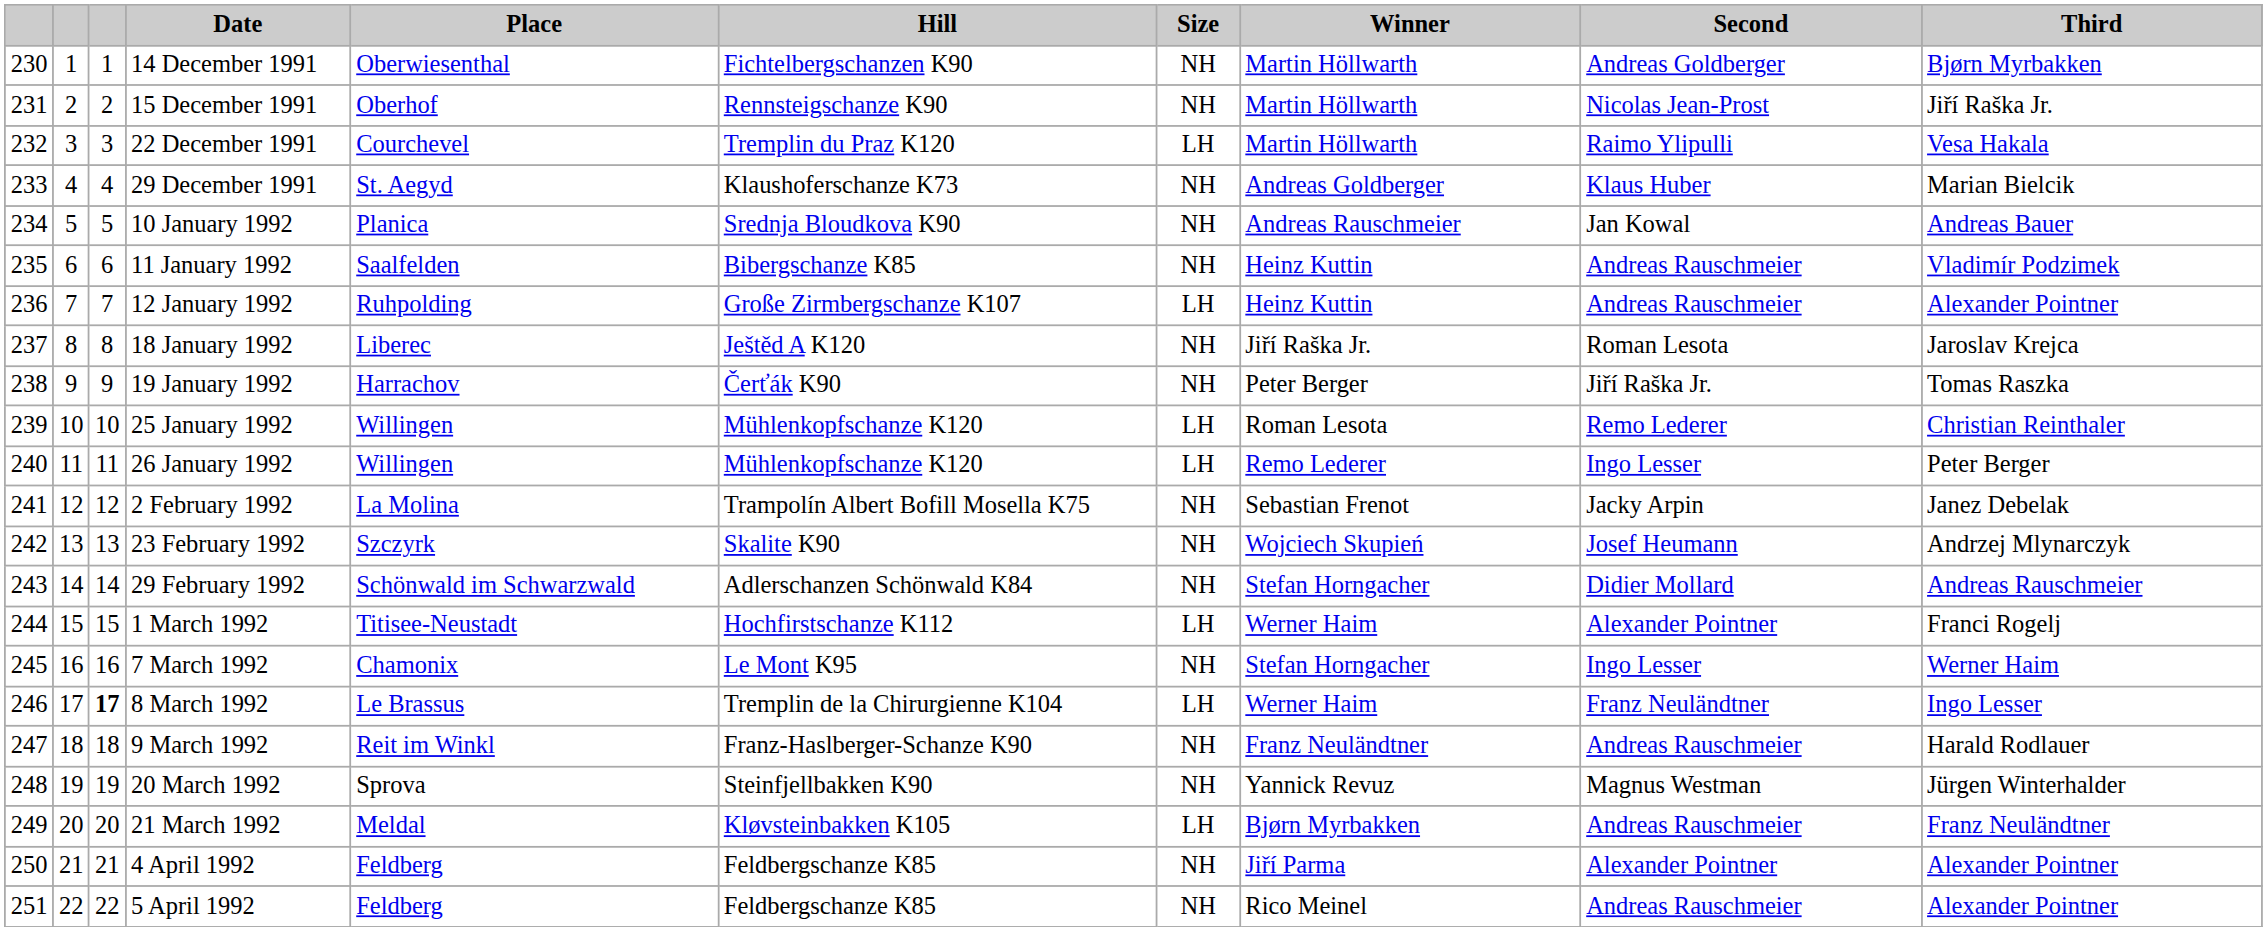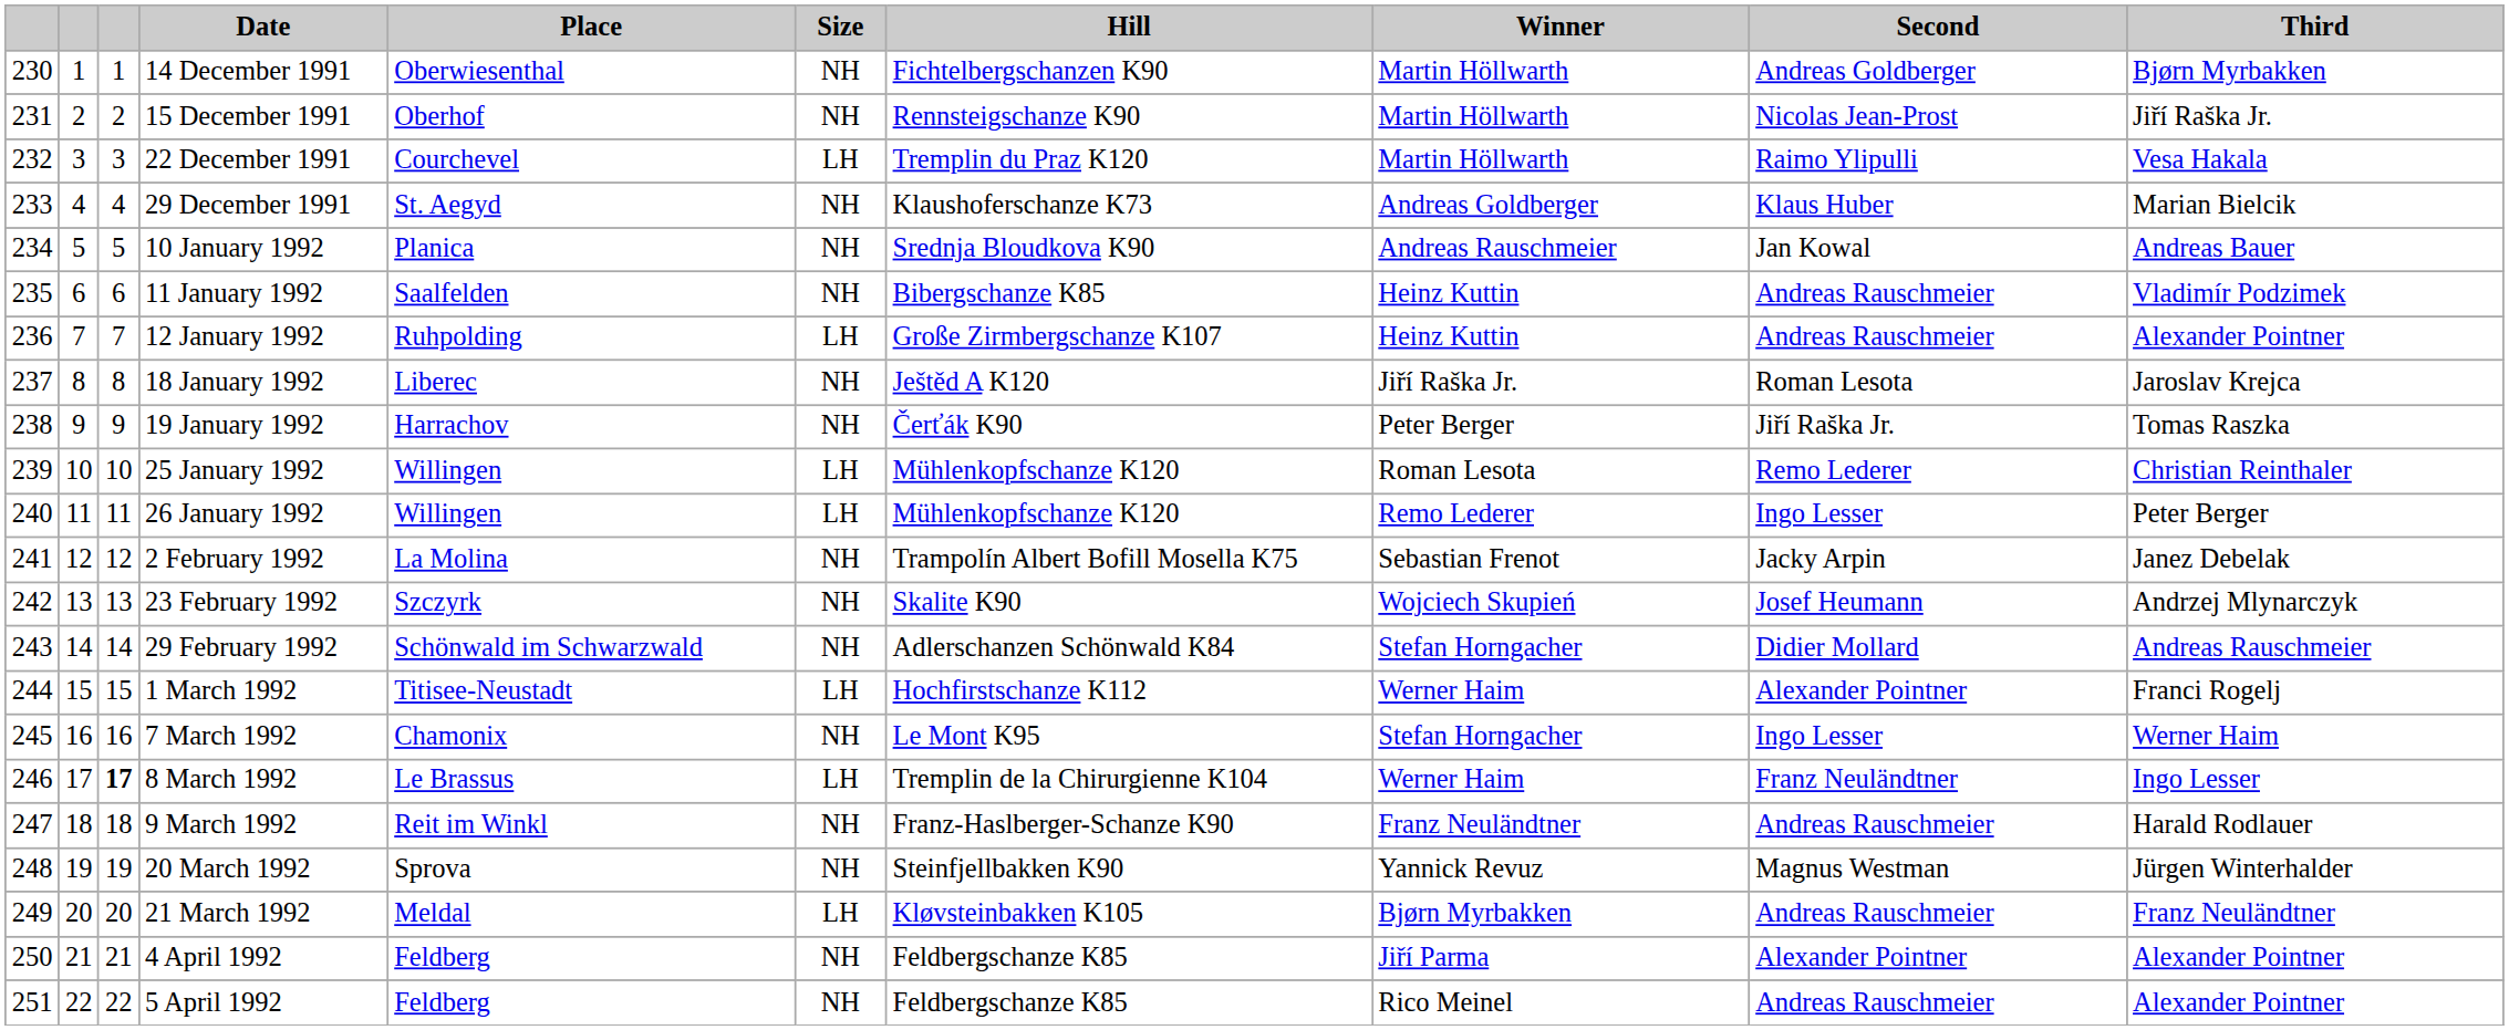columns swapped: Hill <-> Size
